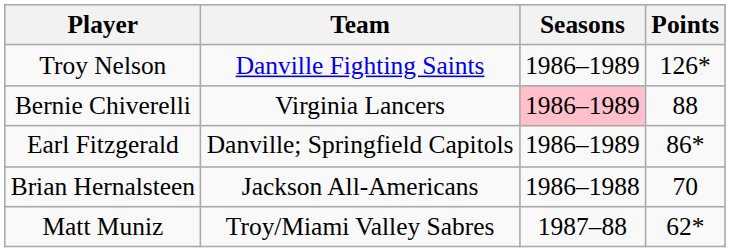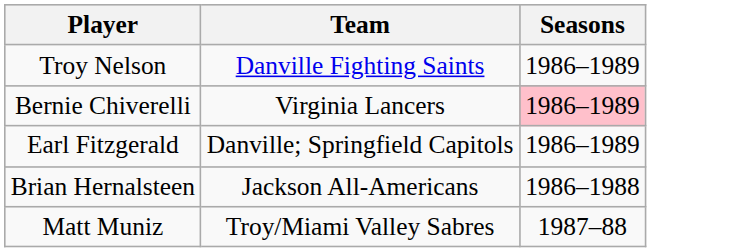- column: Points | 126* | 88 | 86* | 70 | 62*
